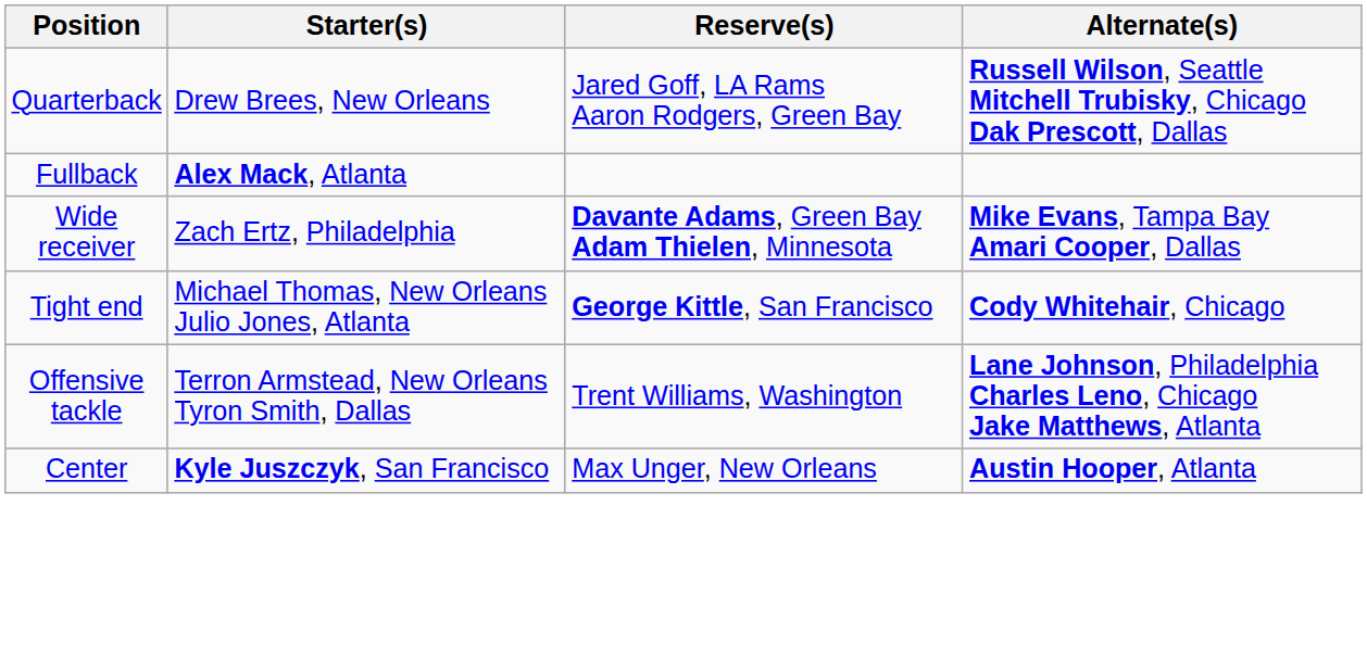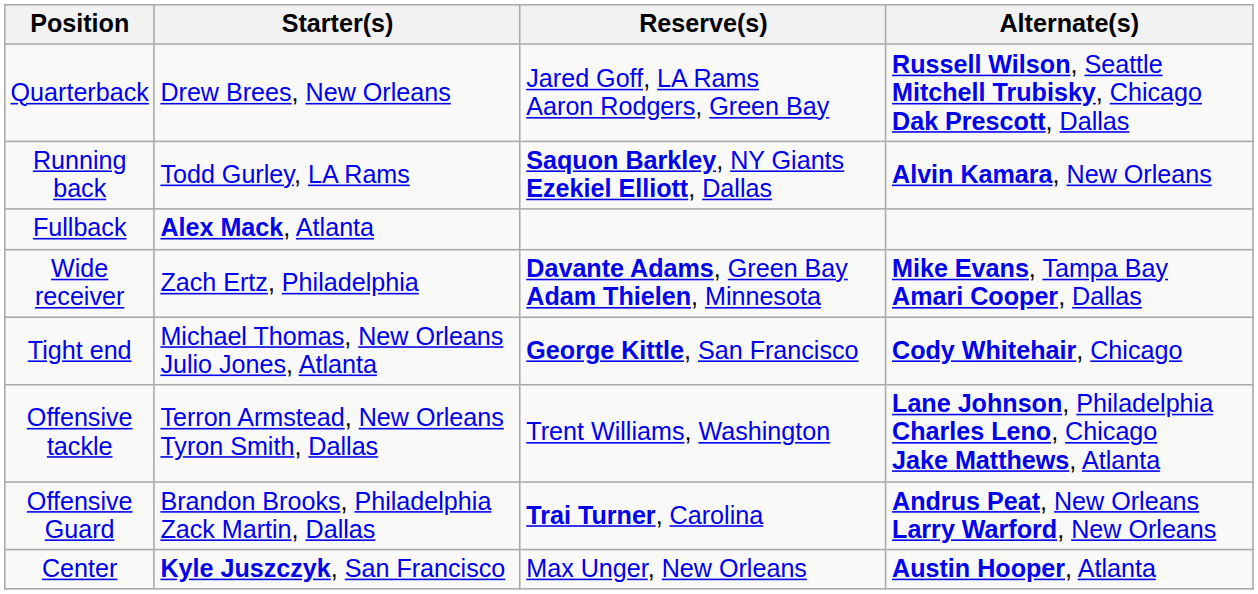+ row: Running back | Todd Gurley, LA Rams | Saquon Barkley, NY Giants Ezekiel Elliott, Dallas | Alvin Kamara, New Orleans
+ row: Offensive Guard | Brandon Brooks, Philadelphia Zack Martin, Dallas | Trai Turner, Carolina | Andrus Peat, New Orleans Larry Warford, New Orleans
